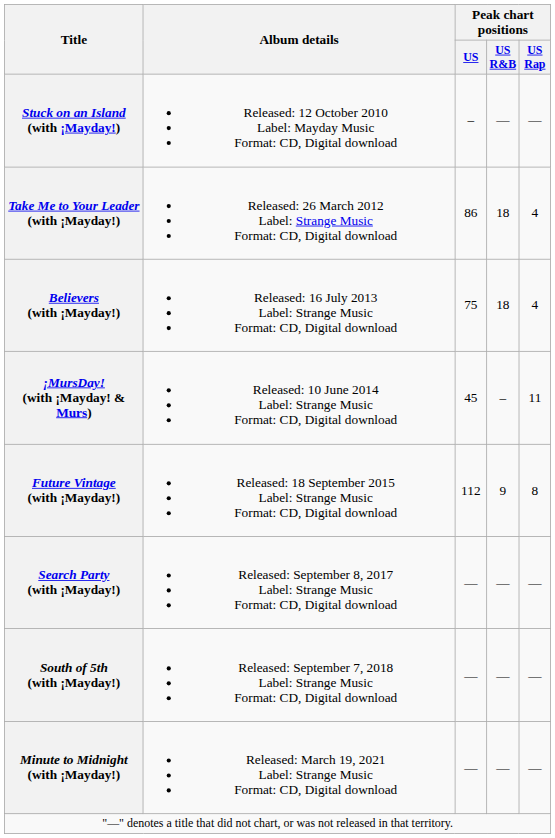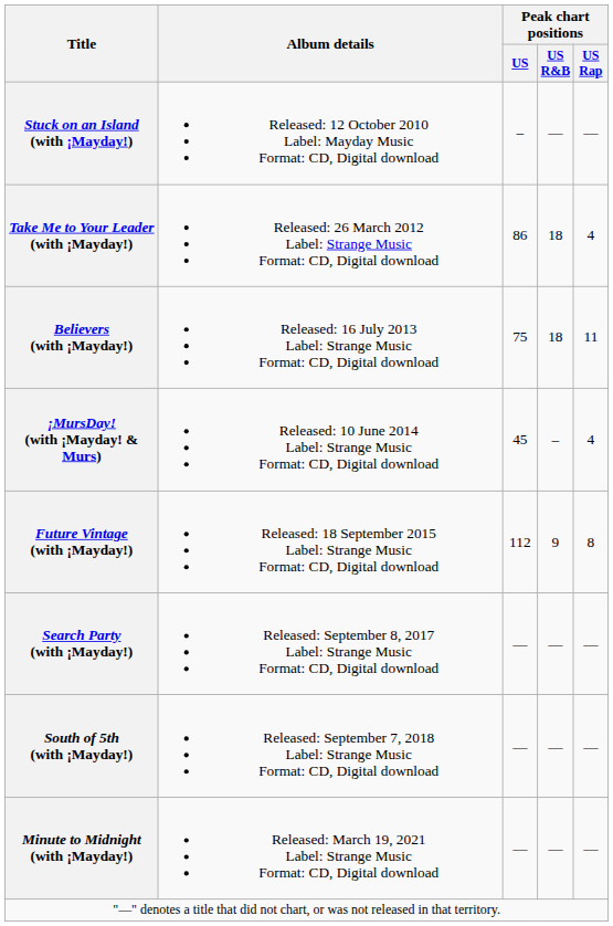Believers (with ¡Mayday!) | Peak chart positions / US Rap: 4 -> 11
¡MursDay! (with ¡Mayday! & Murs) | Peak chart positions / US Rap: 11 -> 4
